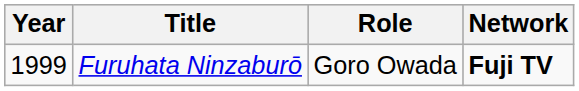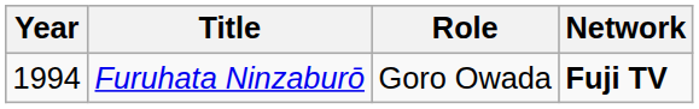Furuhata Ninzaburō | Year: 1999 -> 1994
